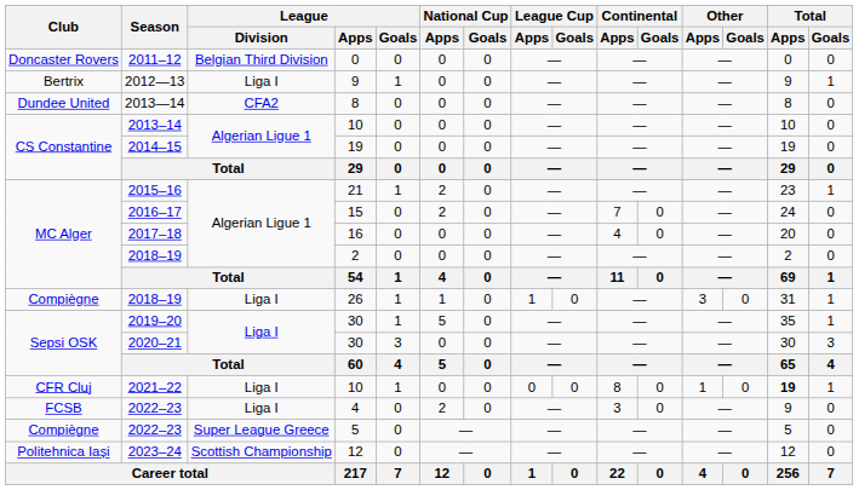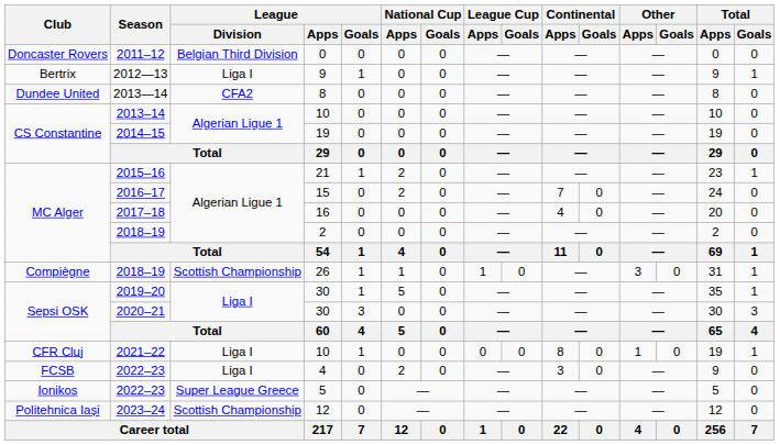2018–19 / 26 | League / Division: Liga I -> Scottish Championship
2021–22 | Total / Apps: bold -> normal
2022–23 / 5 | Club: Compiègne -> Ionikos
